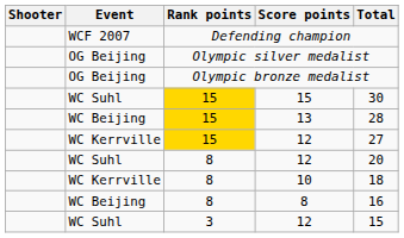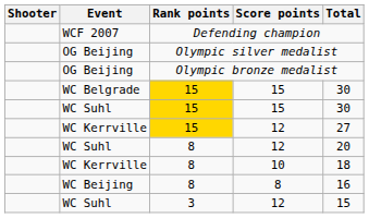+ row: WC Belgrade | 15 | 15 | 30
- row: WC Beijing | 15 | 13 | 28
